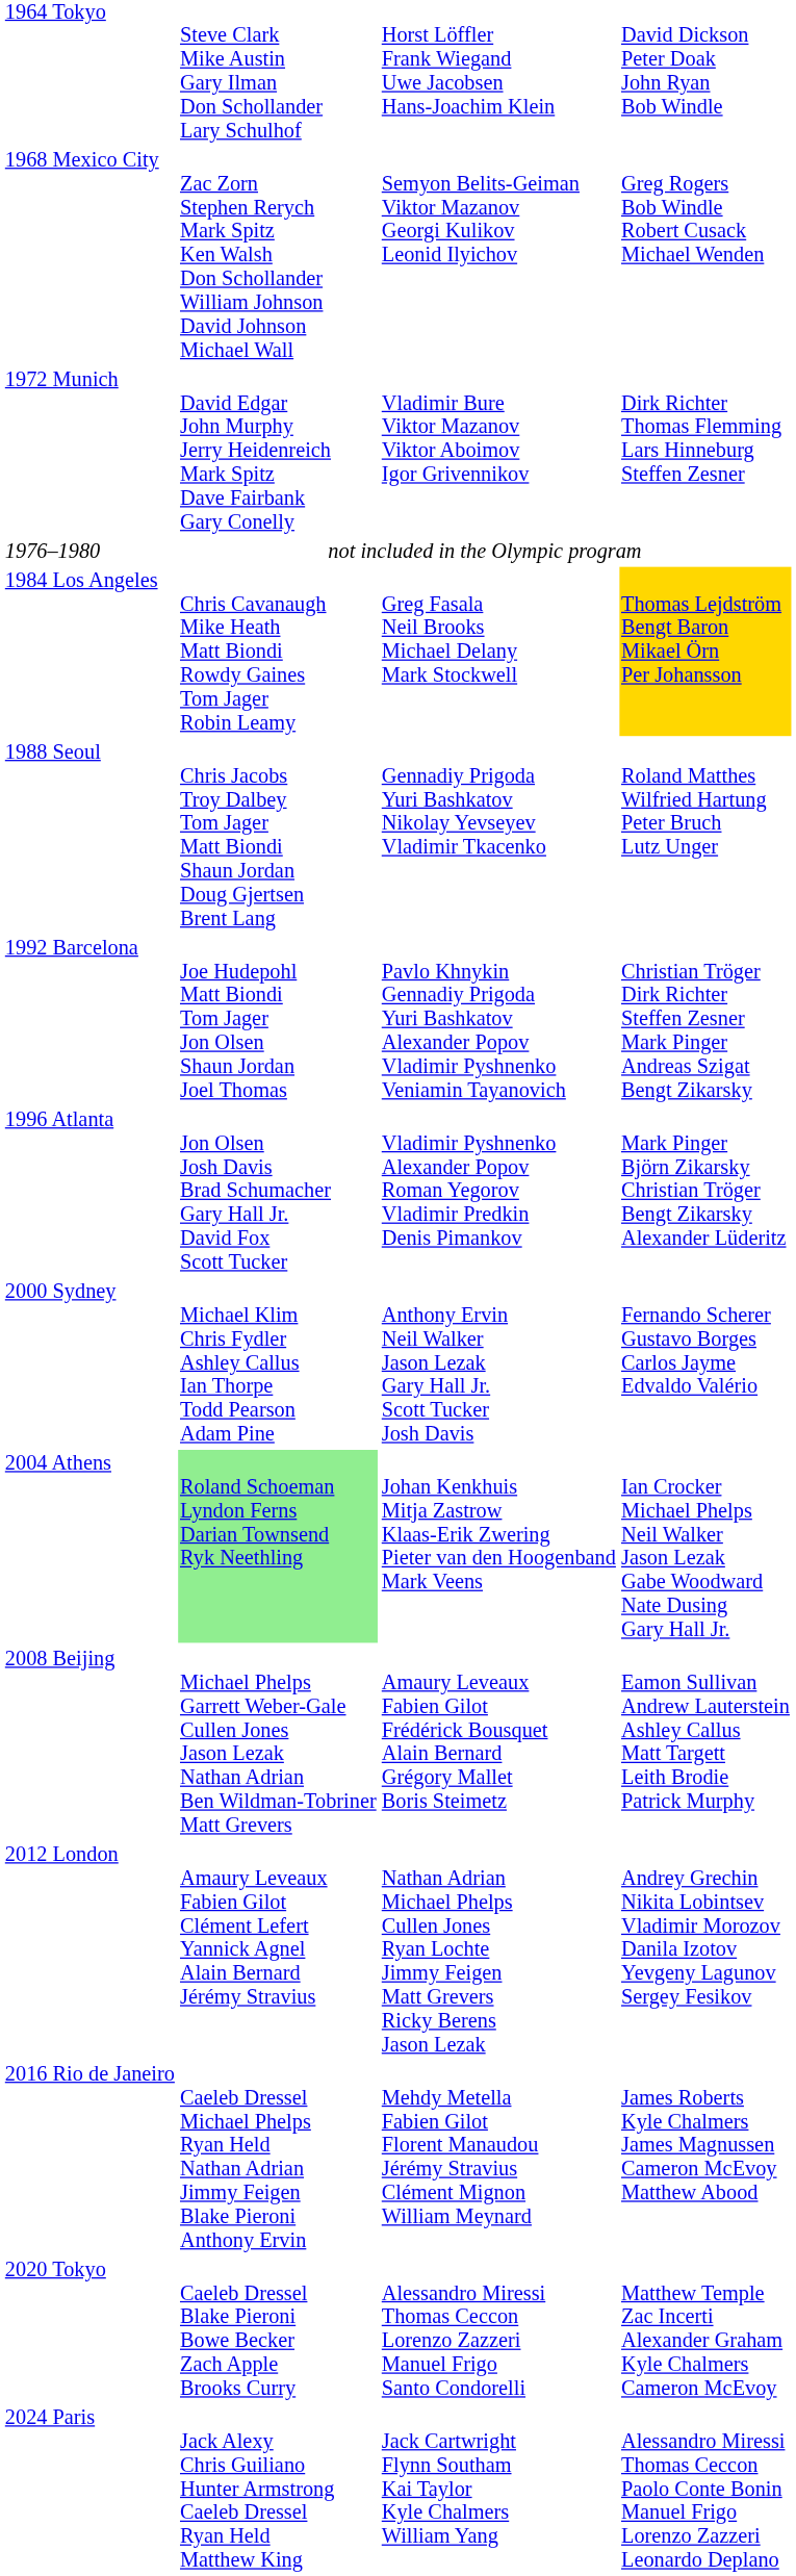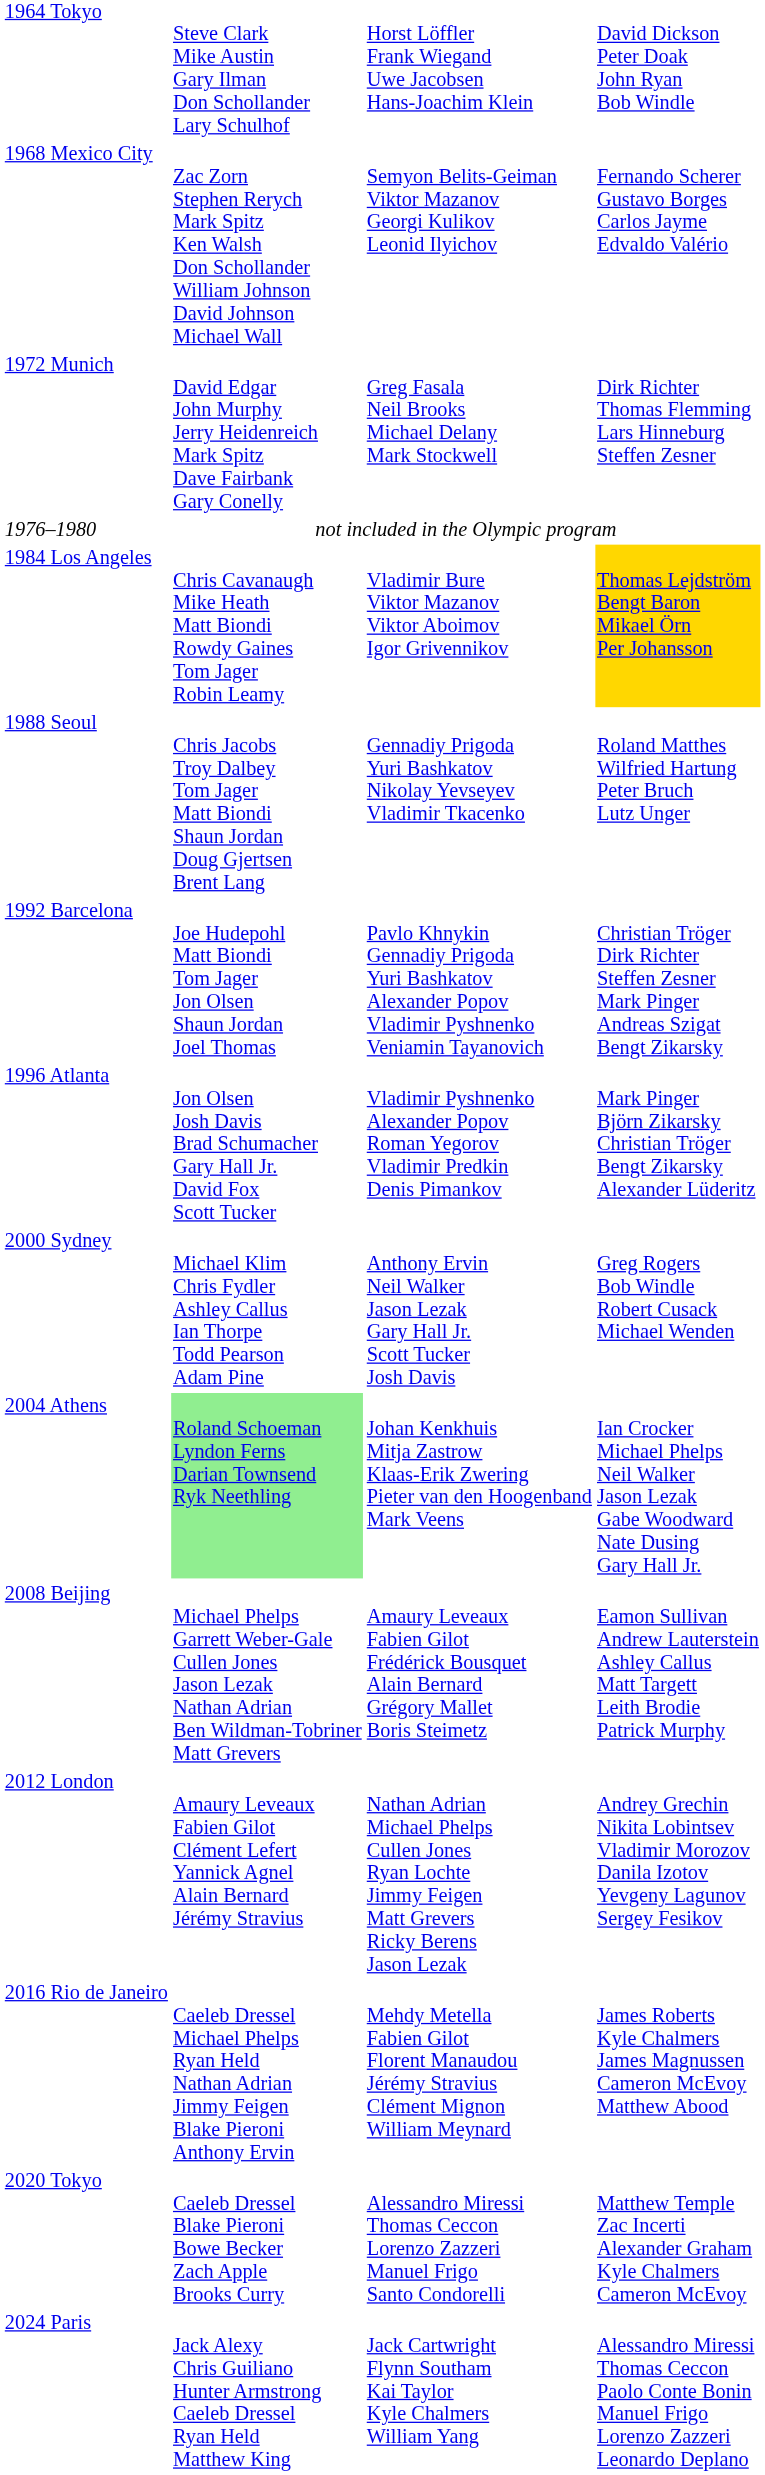1968 Mexico City | column 4: Greg Rogers Bob Windle Robert Cusack Michael Wenden -> Fernando Scherer Gustavo Borges Carlos Jayme Edvaldo Valério
1972 Munich | column 3: Vladimir Bure Viktor Mazanov Viktor Aboimov Igor Grivennikov -> Greg Fasala Neil Brooks Michael Delany Mark Stockwell
1984 Los Angeles | column 3: Greg Fasala Neil Brooks Michael Delany Mark Stockwell -> Vladimir Bure Viktor Mazanov Viktor Aboimov Igor Grivennikov
2000 Sydney | column 4: Fernando Scherer Gustavo Borges Carlos Jayme Edvaldo Valério -> Greg Rogers Bob Windle Robert Cusack Michael Wenden
